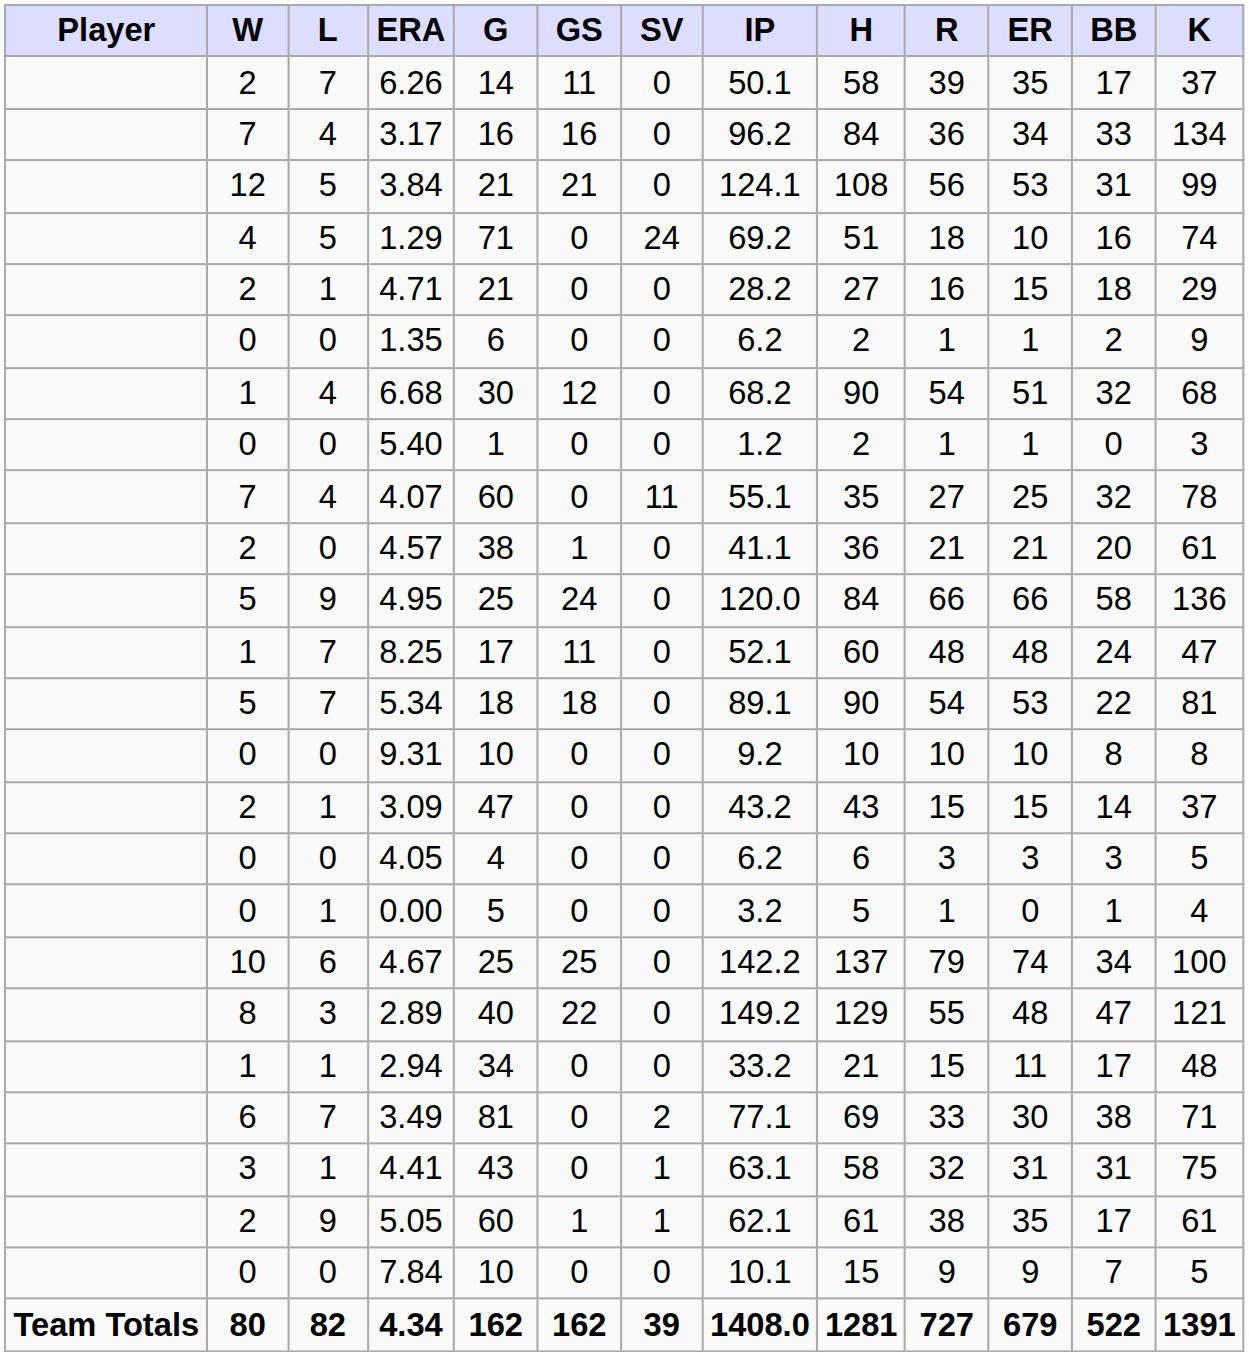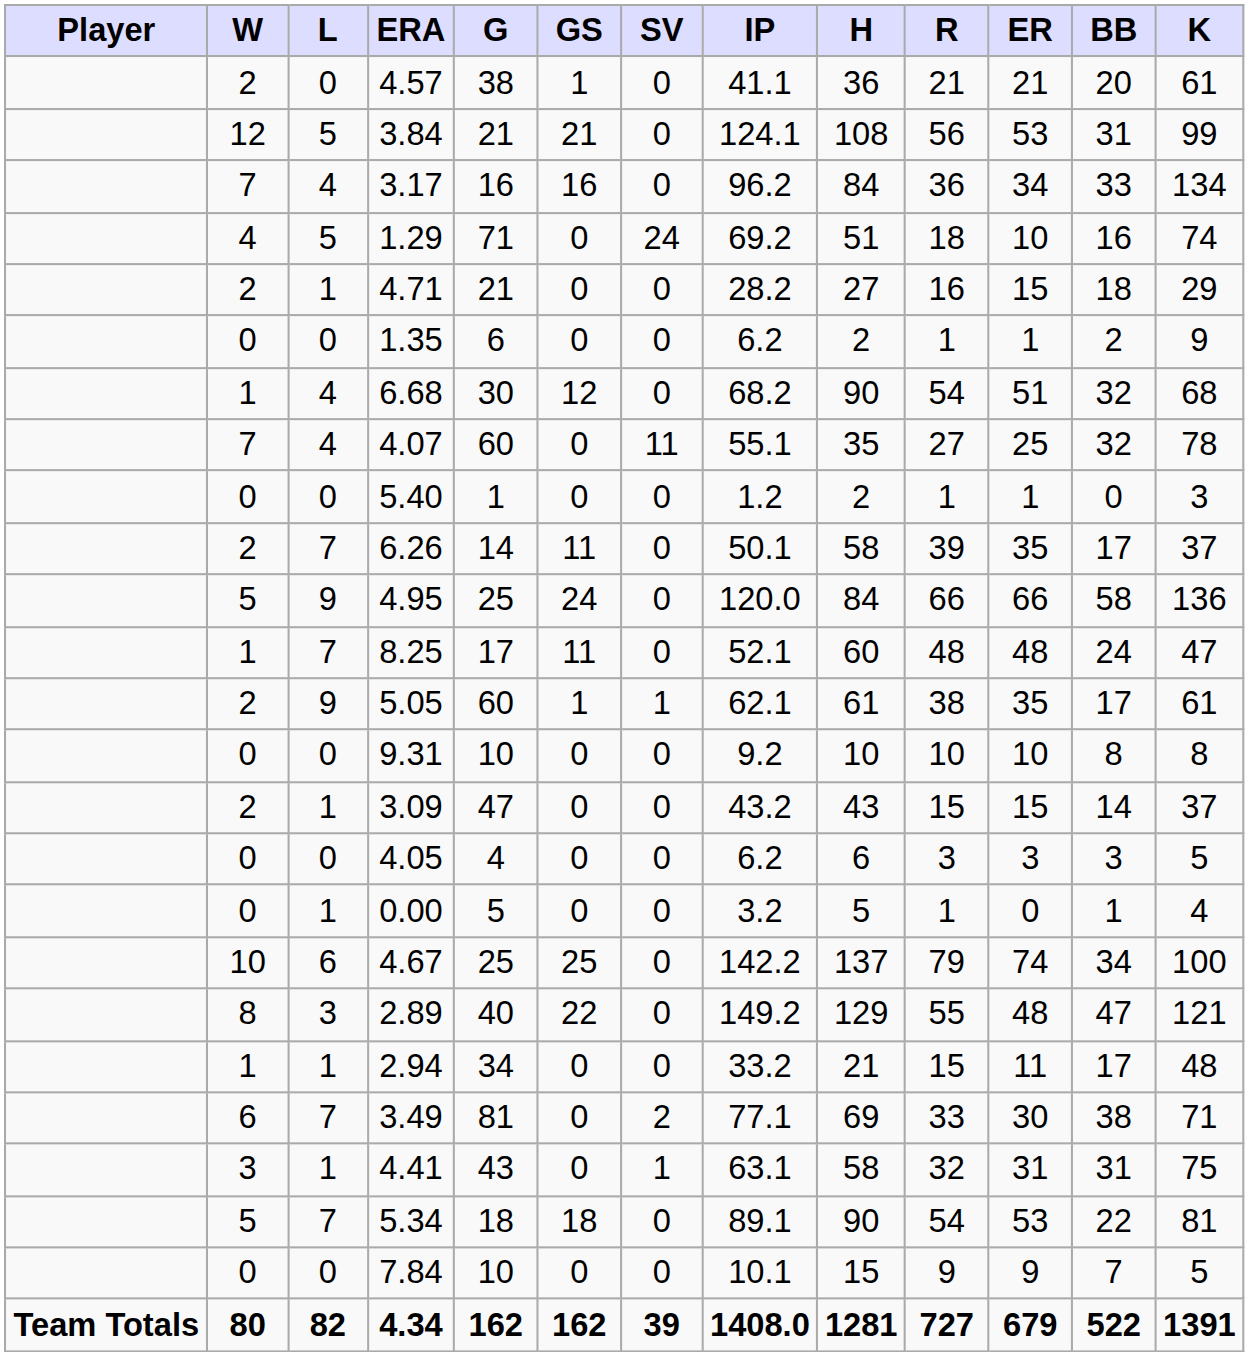rows swapped: 6.26 <-> 4.57
rows swapped: 3.17 <-> 3.84
rows swapped: 5.40 <-> 4.07
rows swapped: 5.34 <-> 5.05
